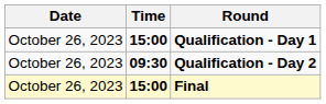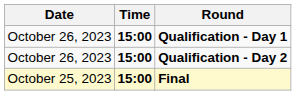Qualification - Day 2 | Time: 09:30 -> 15:00
Final | Date: October 26, 2023 -> October 25, 2023
